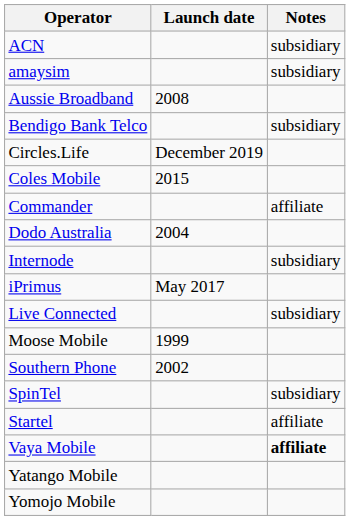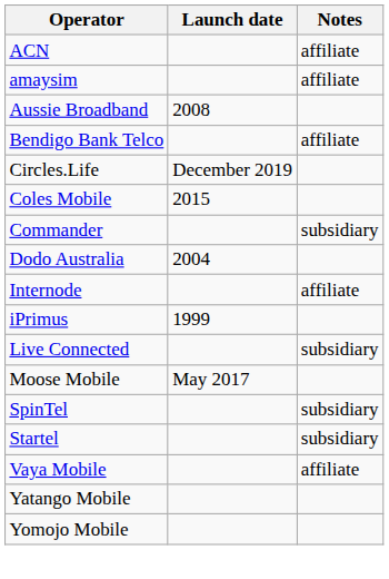ACN | Notes: subsidiary -> affiliate
amaysim | Notes: subsidiary -> affiliate
Bendigo Bank Telco | Notes: subsidiary -> affiliate
Commander | Notes: affiliate -> subsidiary
Internode | Notes: subsidiary -> affiliate
iPrimus | Launch date: May 2017 -> 1999
Moose Mobile | Launch date: 1999 -> May 2017
- row: Southern Phone | 2002
Startel | Notes: affiliate -> subsidiary
Vaya Mobile | Notes: bold -> normal
